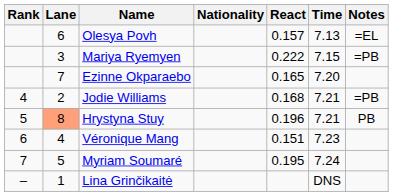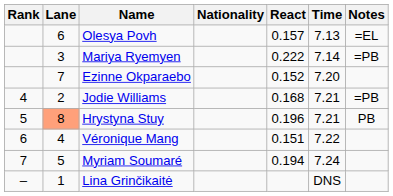Mariya Ryemyen | Time: 7.15 -> 7.14
Ezinne Okparaebo | React: 0.165 -> 0.152
Véronique Mang | Time: 7.23 -> 7.22
Myriam Soumaré | React: 0.195 -> 0.194
